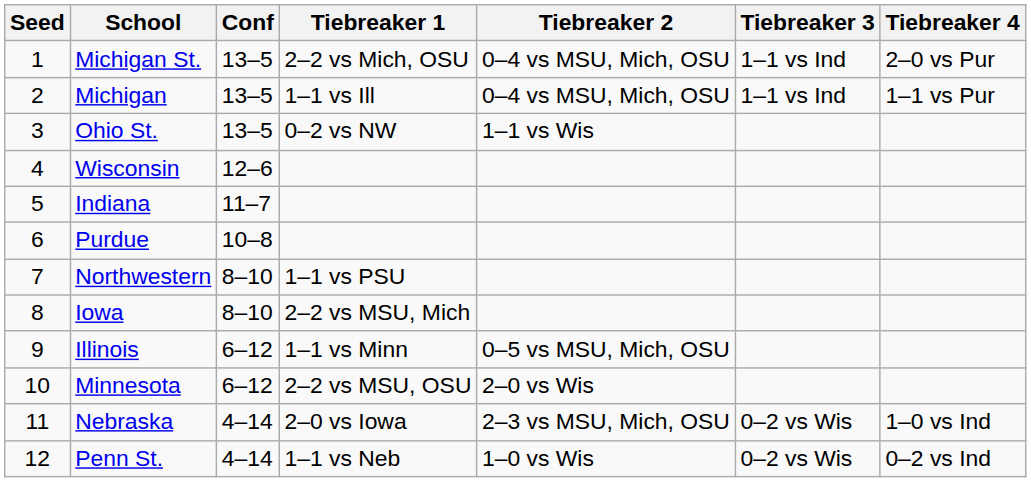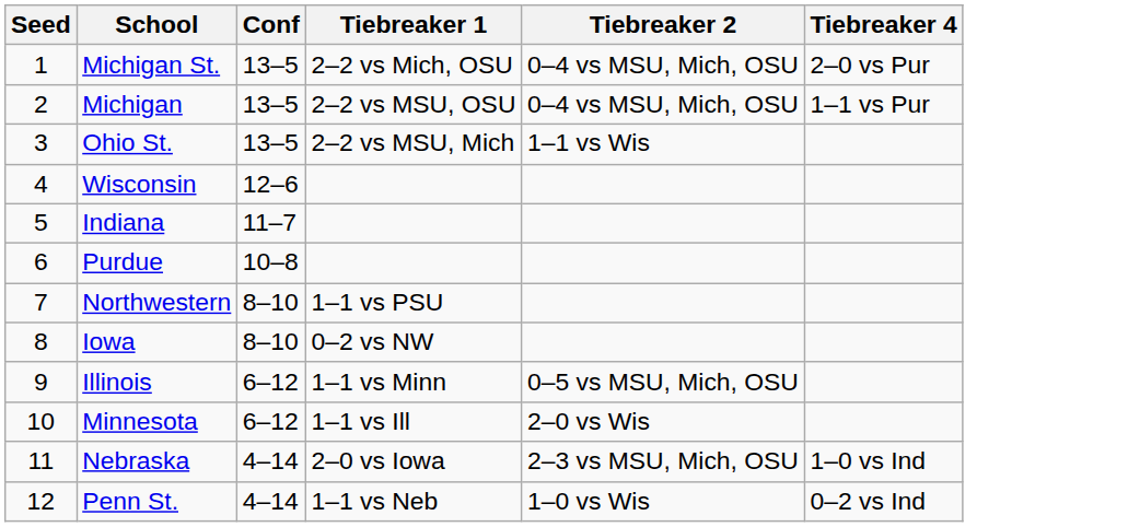- column: Tiebreaker 3 | 1–1 vs Ind | 1–1 vs Ind | 0–2 vs Wis | 0–2 vs Wis
Michigan | Tiebreaker 1: 1–1 vs Ill -> 2–2 vs MSU, OSU
Ohio St. | Tiebreaker 1: 0–2 vs NW -> 2–2 vs MSU, Mich
Iowa | Tiebreaker 1: 2–2 vs MSU, Mich -> 0–2 vs NW
Minnesota | Tiebreaker 1: 2–2 vs MSU, OSU -> 1–1 vs Ill
